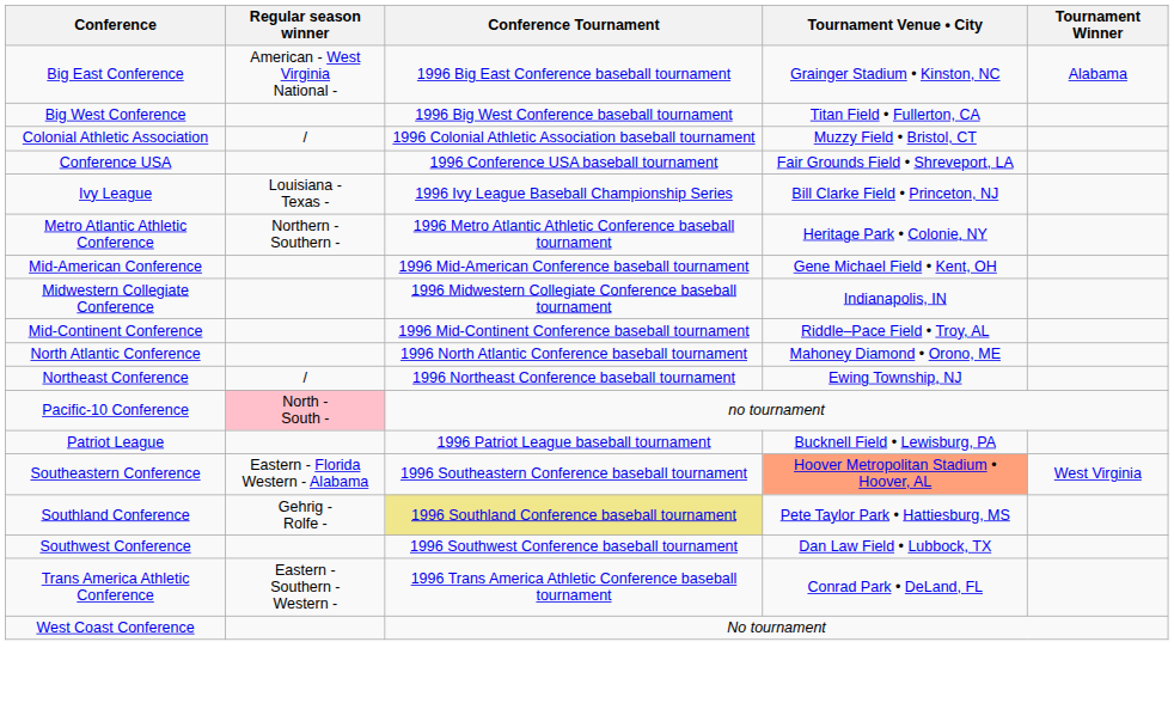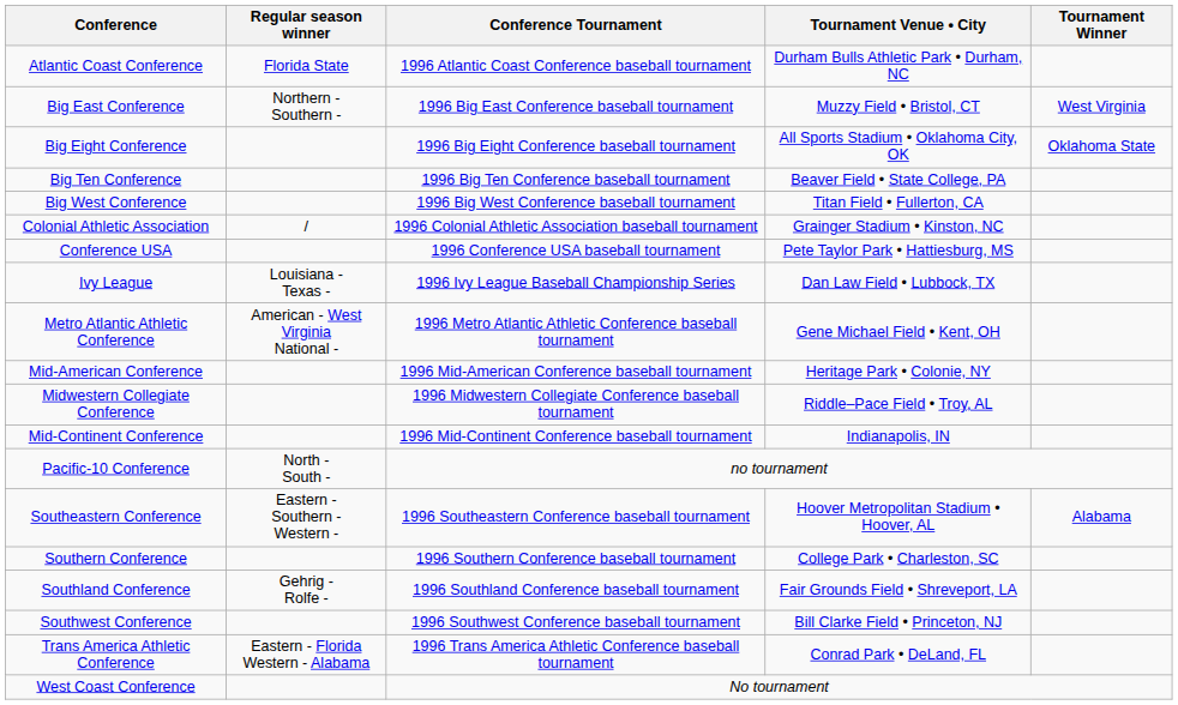+ row: Atlantic Coast Conference | Florida State | 1996 Atlantic Coast Conference baseball tournament | Durham Bulls Athletic Park • Durham, NC
Big East Conference | Regular season winner: American - West Virginia National - -> Northern - Southern -
Big East Conference | Tournament Venue • City: Grainger Stadium • Kinston, NC -> Muzzy Field • Bristol, CT
Big East Conference | Tournament Winner: Alabama -> West Virginia
+ row: Big Eight Conference | 1996 Big Eight Conference baseball tournament | All Sports Stadium • Oklahoma City, OK | Oklahoma State
+ row: Big Ten Conference | 1996 Big Ten Conference baseball tournament | Beaver Field • State College, PA
Colonial Athletic Association | Tournament Venue • City: Muzzy Field • Bristol, CT -> Grainger Stadium • Kinston, NC
Conference USA | Tournament Venue • City: Fair Grounds Field • Shreveport, LA -> Pete Taylor Park • Hattiesburg, MS
Ivy League | Tournament Venue • City: Bill Clarke Field • Princeton, NJ -> Dan Law Field • Lubbock, TX
Metro Atlantic Athletic Conference | Regular season winner: Northern - Southern - -> American - West Virginia National -
Metro Atlantic Athletic Conference | Tournament Venue • City: Heritage Park • Colonie, NY -> Gene Michael Field • Kent, OH
Mid-American Conference | Tournament Venue • City: Gene Michael Field • Kent, OH -> Heritage Park • Colonie, NY
Midwestern Collegiate Conference | Tournament Venue • City: Indianapolis, IN -> Riddle–Pace Field • Troy, AL
Mid-Continent Conference | Tournament Venue • City: Riddle–Pace Field • Troy, AL -> Indianapolis, IN
- row: North Atlantic Conference | 1996 North Atlantic Conference baseball tournament | Mahoney Diamond • Orono, ME
- row: Northeast Conference | / | 1996 Northeast Conference baseball tournament | Ewing Township, NJ
Pacific-10 Conference | Regular season winner: pink background -> no background
- row: Patriot League | 1996 Patriot League baseball tournament | Bucknell Field • Lewisburg, PA
Southeastern Conference | Regular season winner: Eastern - Florida Western - Alabama -> Eastern - Southern - Western -
Southeastern Conference | Tournament Venue • City: lightsalmon background -> no background
Southeastern Conference | Tournament Winner: West Virginia -> Alabama
+ row: Southern Conference | 1996 Southern Conference baseball tournament | College Park • Charleston, SC
Southland Conference | Conference Tournament: khaki background -> no background
Southland Conference | Tournament Venue • City: Pete Taylor Park • Hattiesburg, MS -> Fair Grounds Field • Shreveport, LA
Southwest Conference | Tournament Venue • City: Dan Law Field • Lubbock, TX -> Bill Clarke Field • Princeton, NJ
Trans America Athletic Conference | Regular season winner: Eastern - Southern - Western - -> Eastern - Florida Western - Alabama
